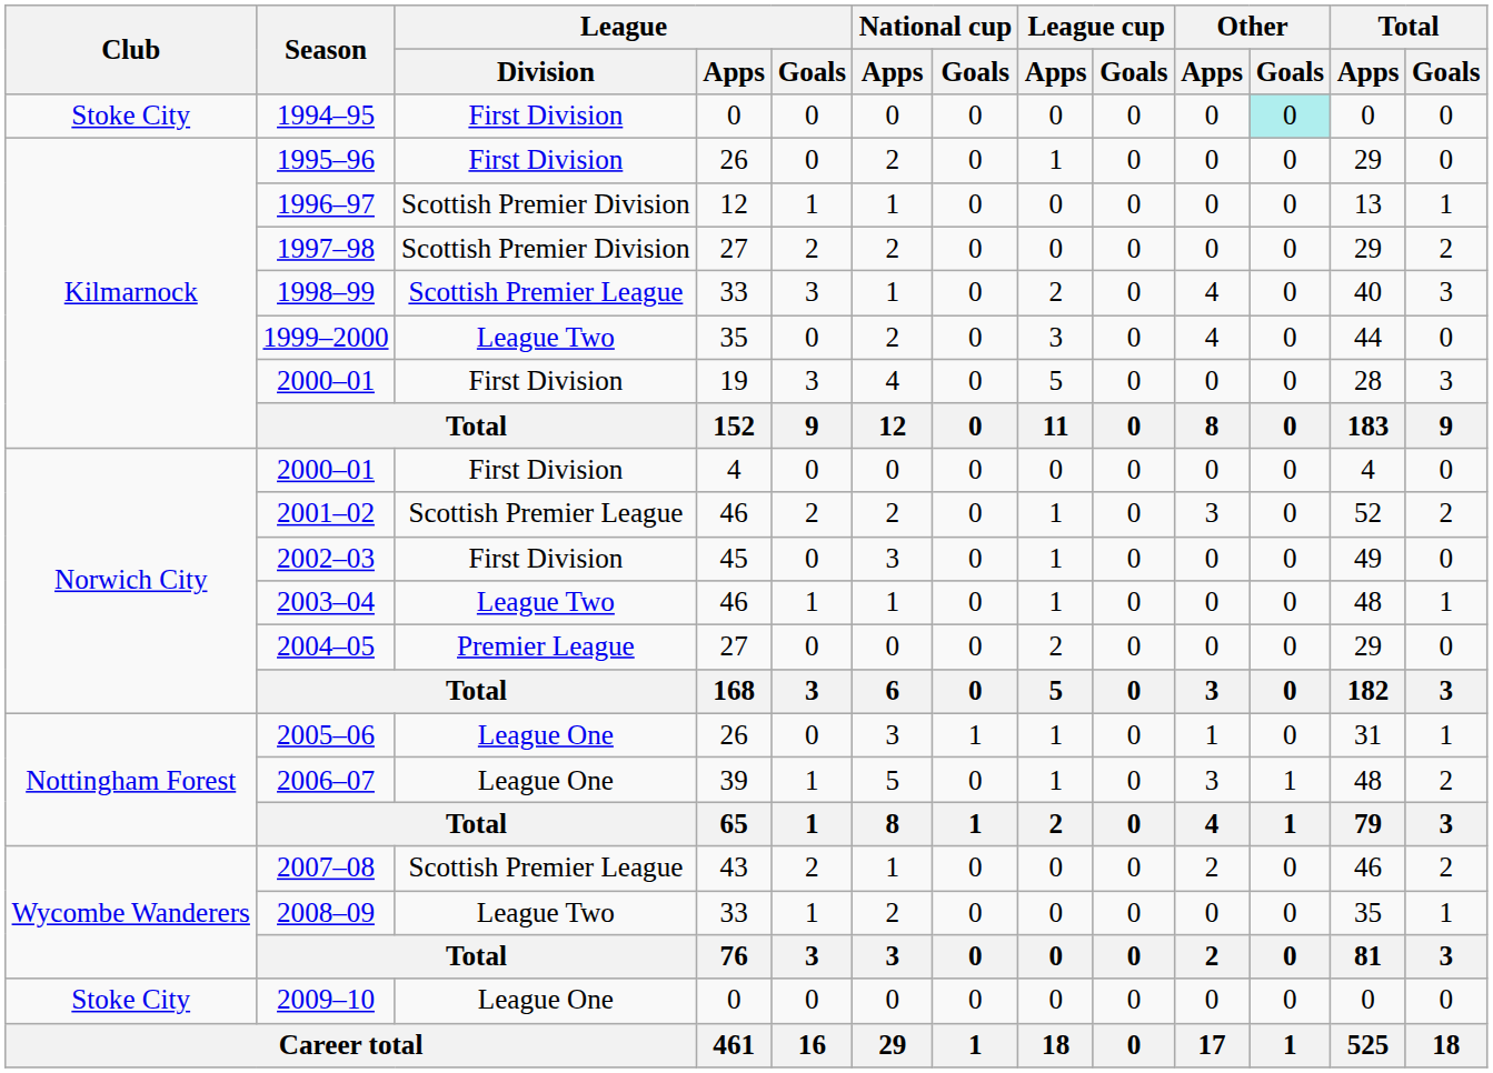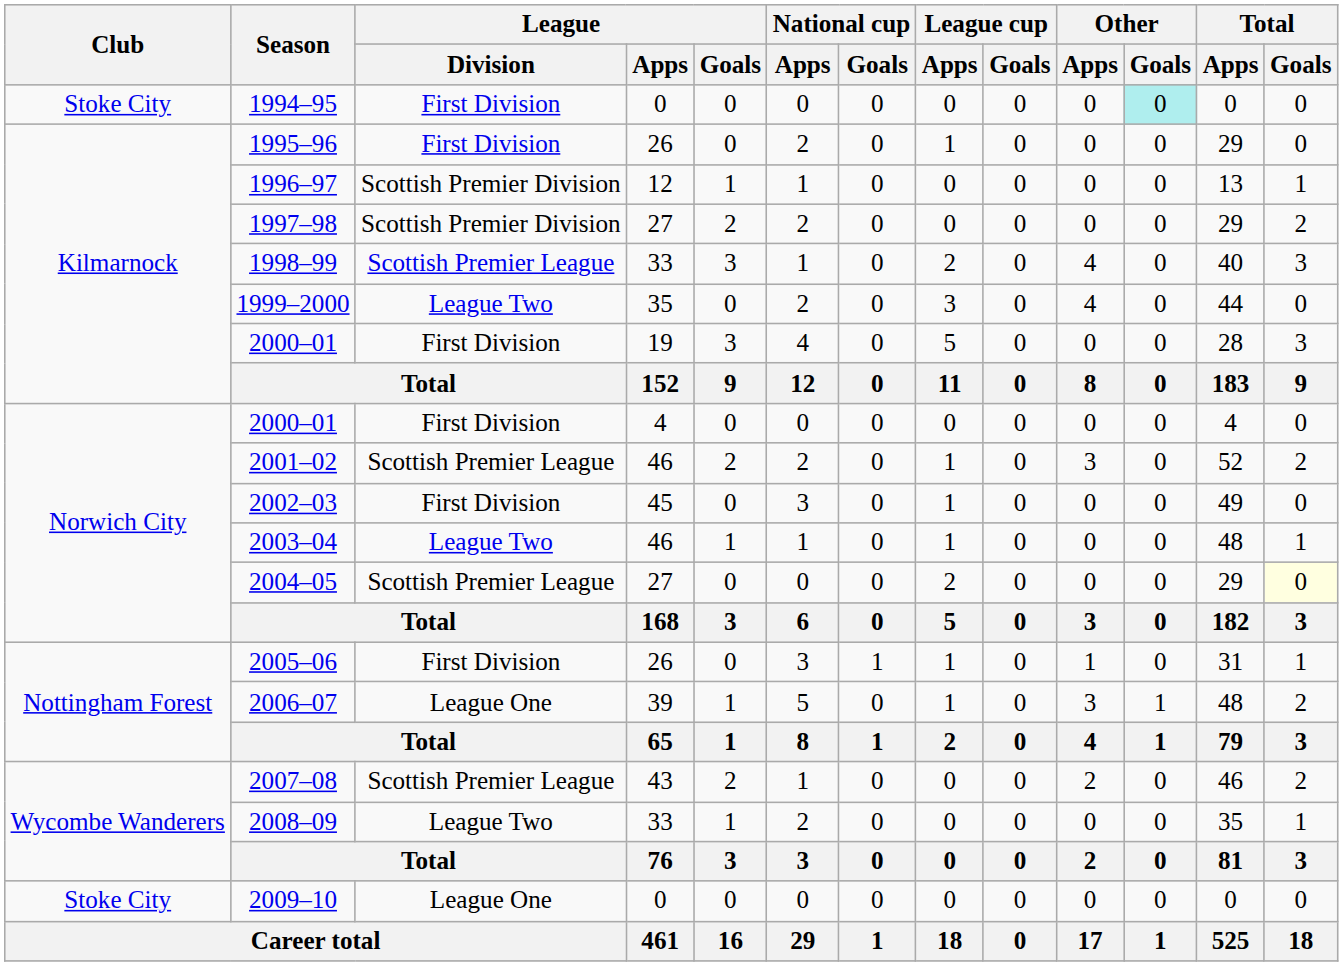2004–05 | League / Division: Premier League -> Scottish Premier League
2004–05 | Total / Goals: no background -> lightyellow background
2005–06 | League / Division: League One -> First Division
